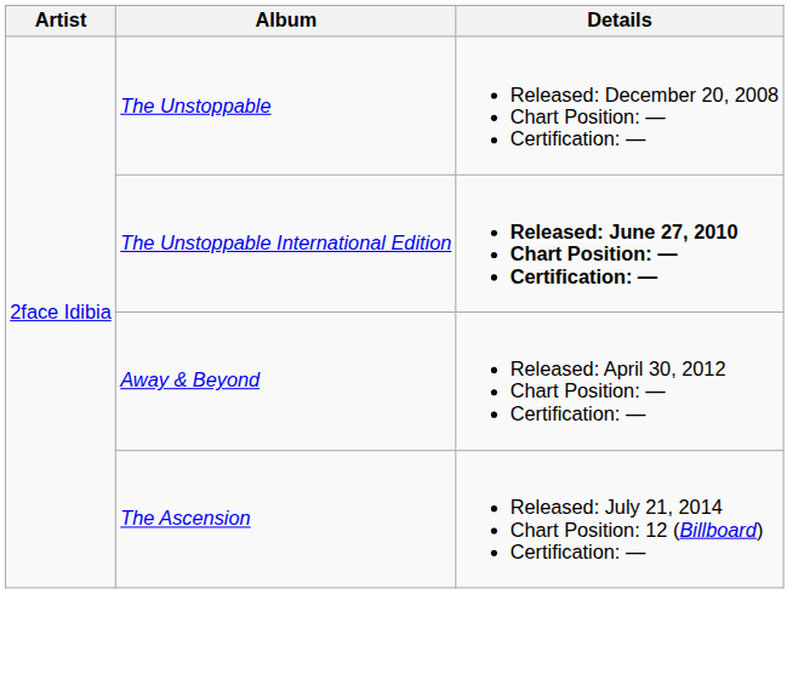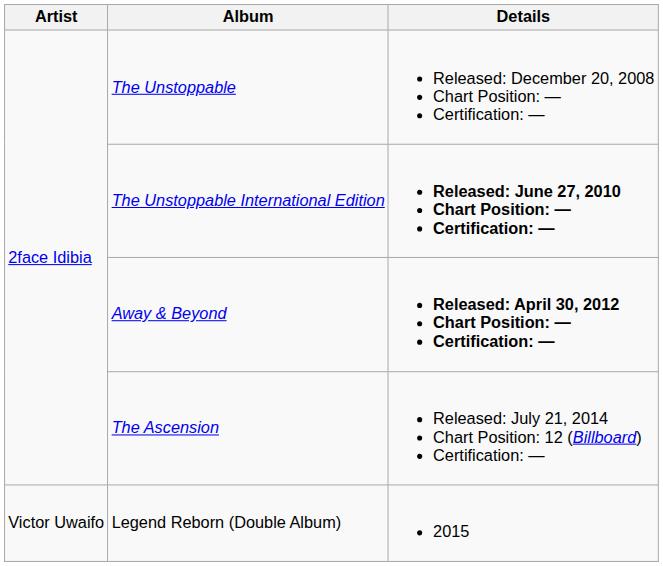Away & Beyond | Details: normal -> bold
+ row: Victor Uwaifo | Legend Reborn (Double Album) | 2015
